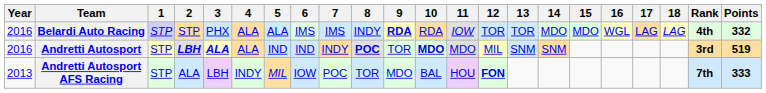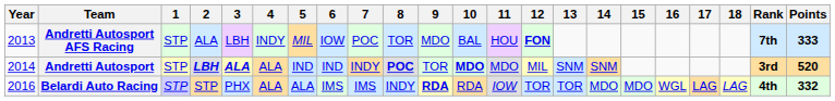rows swapped: Andretti Autosport AFS Racing <-> Belardi Auto Racing
Andretti Autosport | Year: 2016 -> 2014
Andretti Autosport | Points: 519 -> 520
